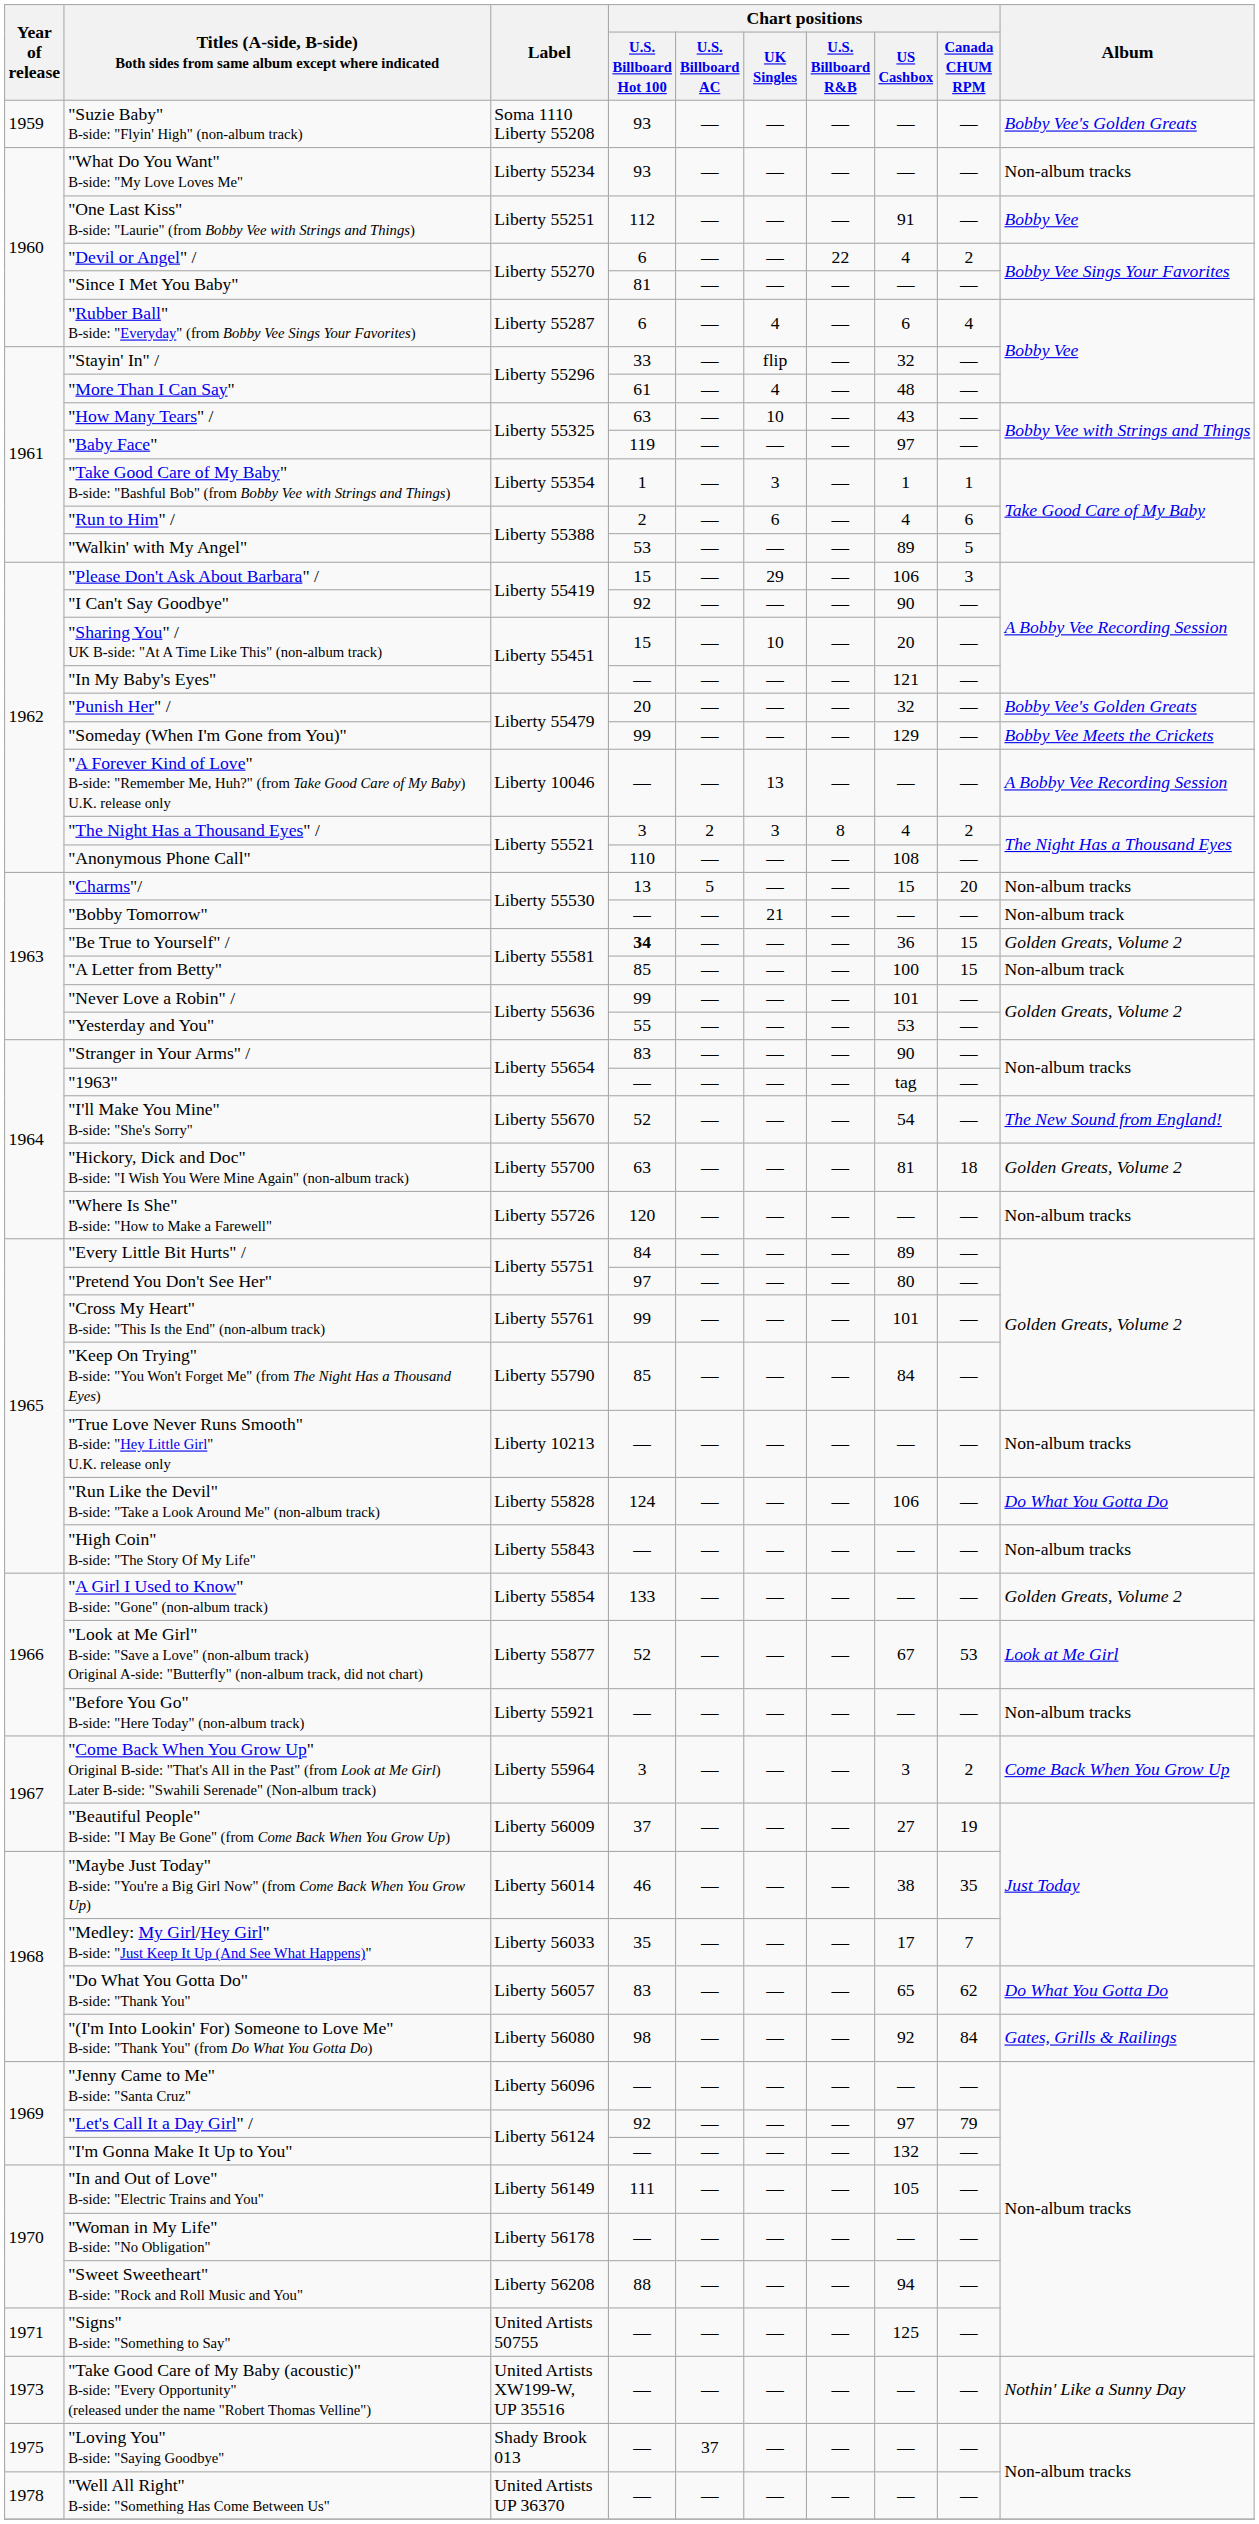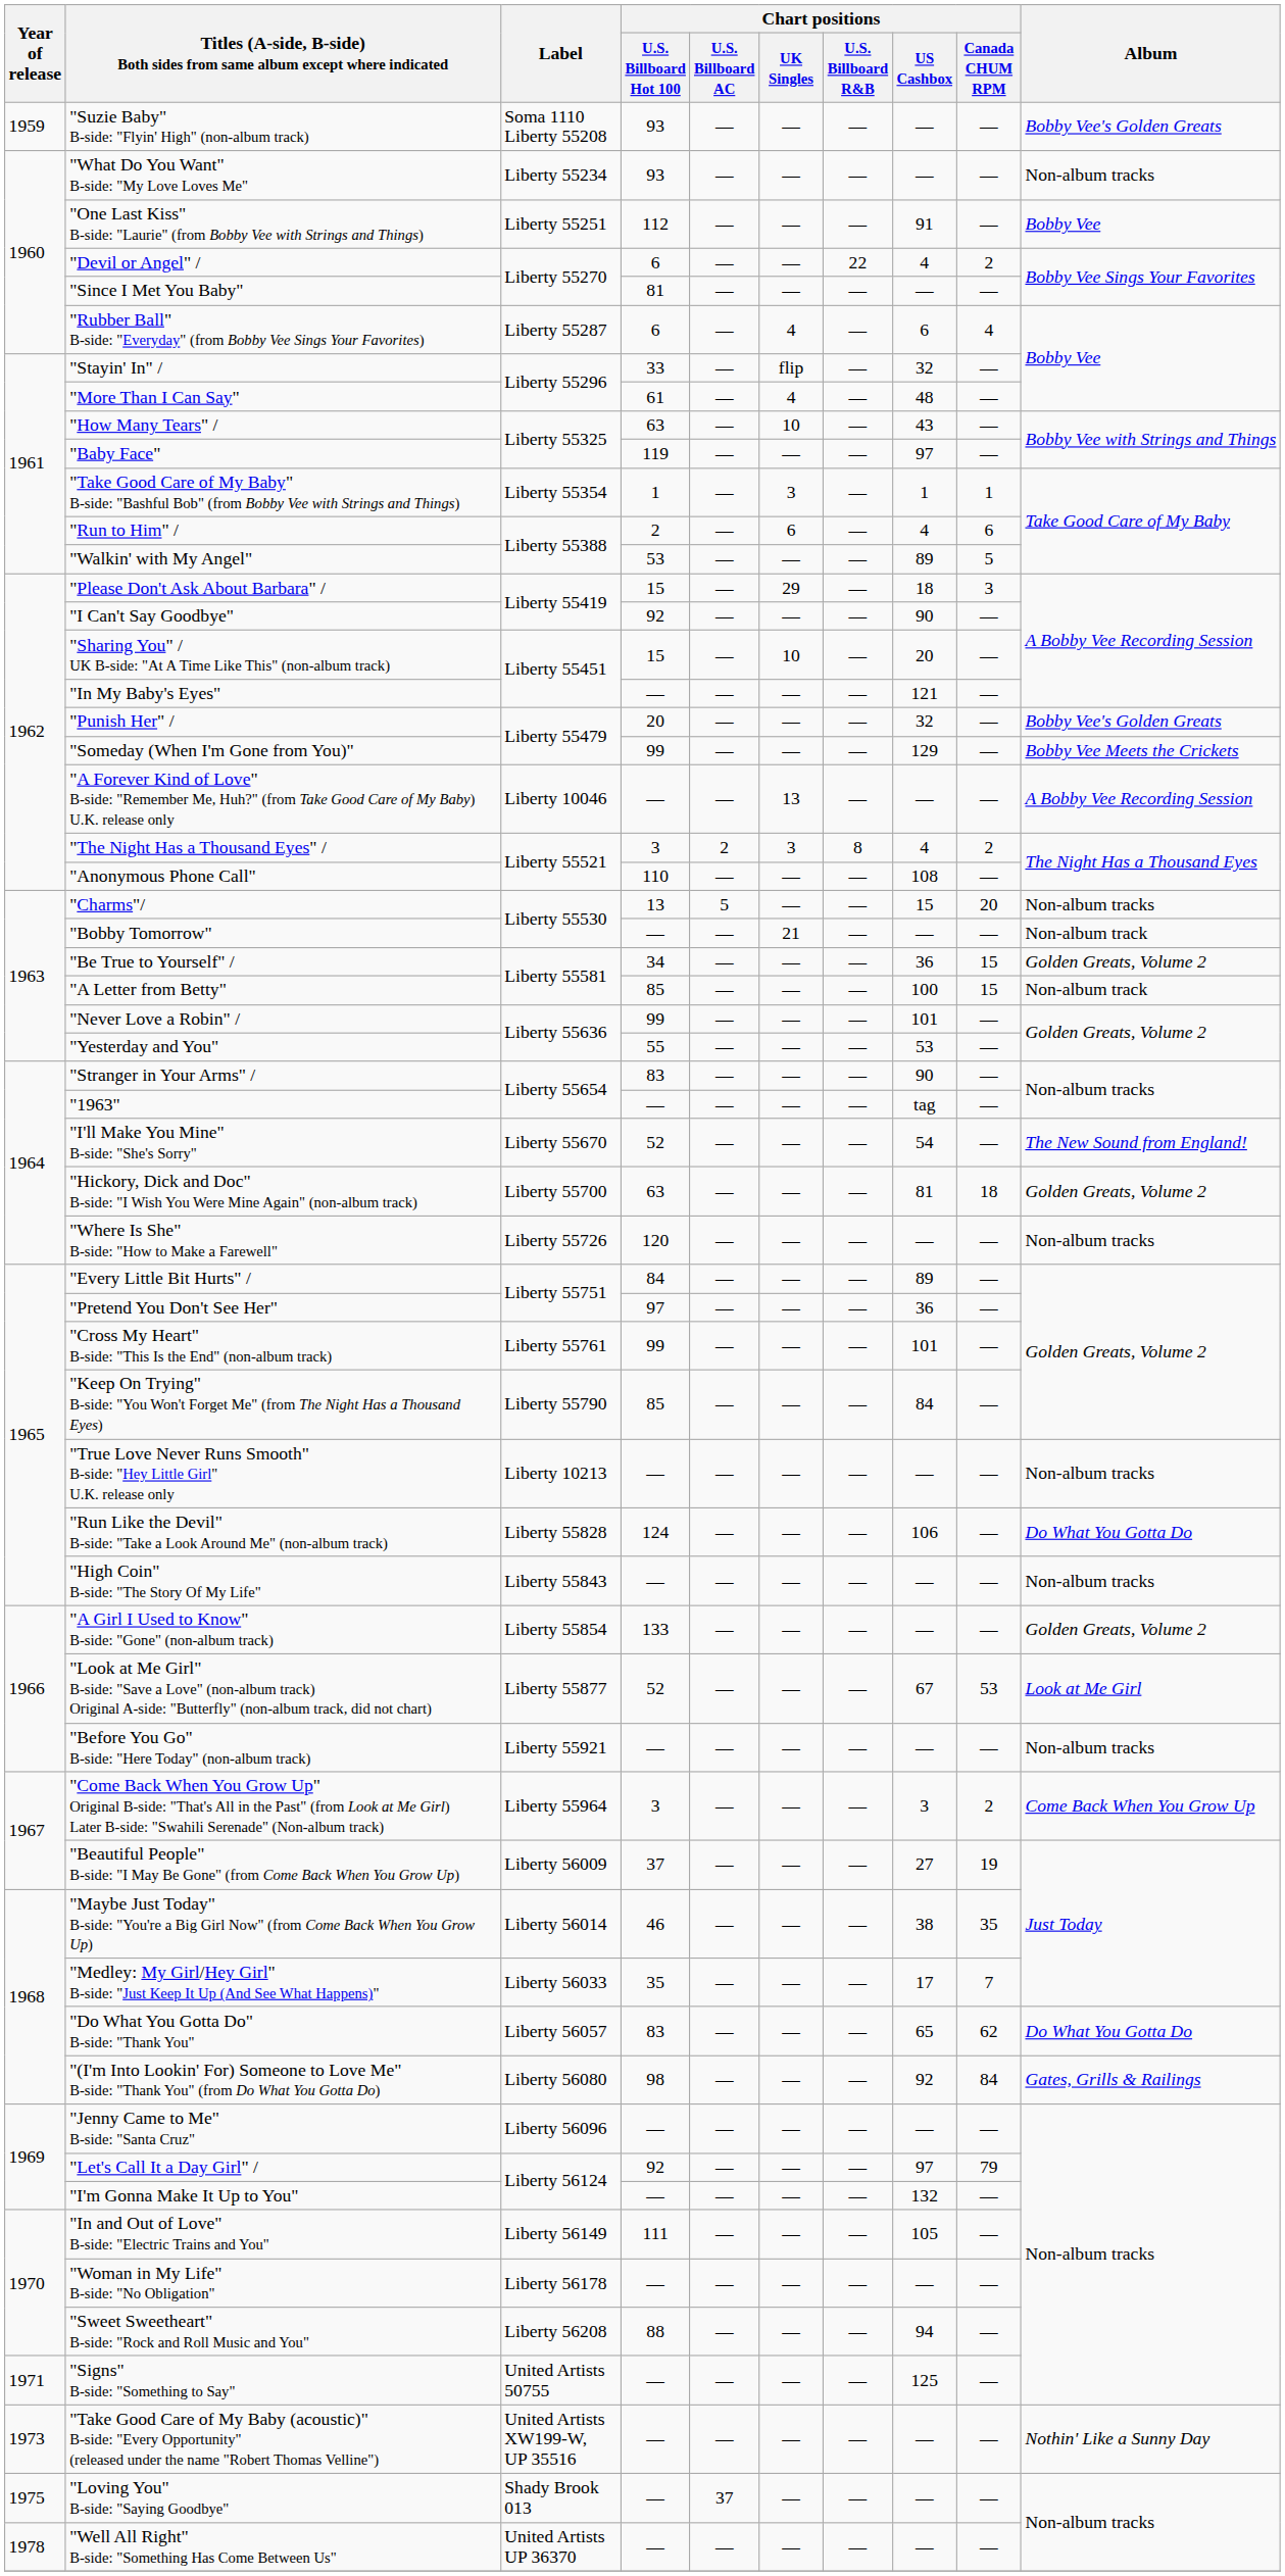"Please Don't Ask About Barbara" / | Chart positions / US Cashbox: 106 -> 18
"Be True to Yourself" / | Chart positions / U.S. Billboard Hot 100: bold -> normal
"Pretend You Don't See Her" | Chart positions / US Cashbox: 80 -> 36
